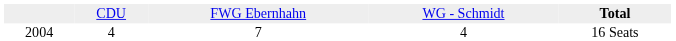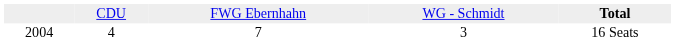2004 | column 4: 4 -> 3
